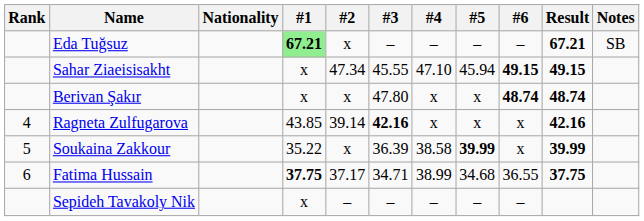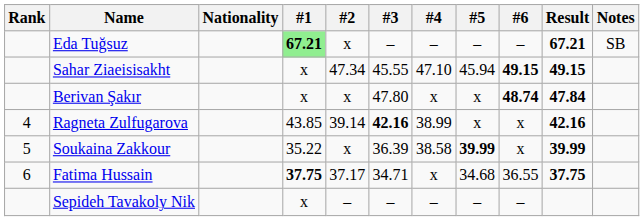Berivan Şakır | Result: 48.74 -> 47.84
Ragneta Zulfugarova | #4: x -> 38.99
Fatima Hussain | #4: 38.99 -> x
